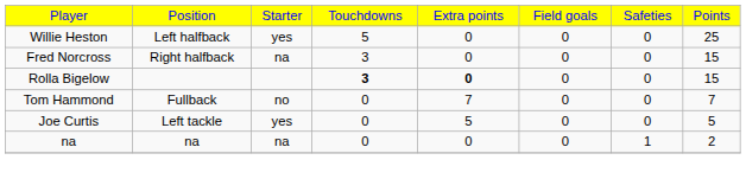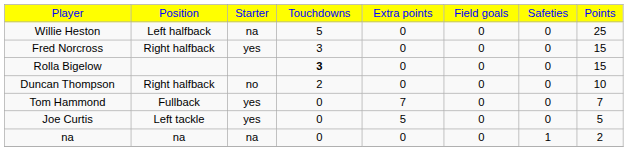Willie Heston | column 3: yes -> na
Fred Norcross | column 3: na -> yes
Rolla Bigelow | column 5: bold -> normal
+ row: Duncan Thompson | Right halfback | no | 2 | 0 | 0 | 0 | 10
Tom Hammond | column 3: no -> yes
